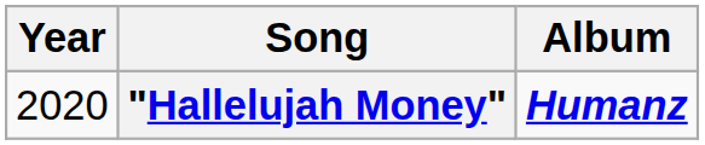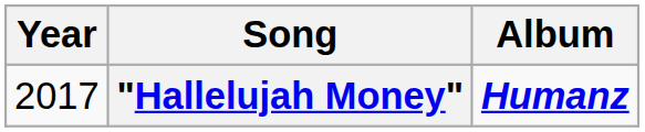"Hallelujah Money" | Year: 2020 -> 2017
